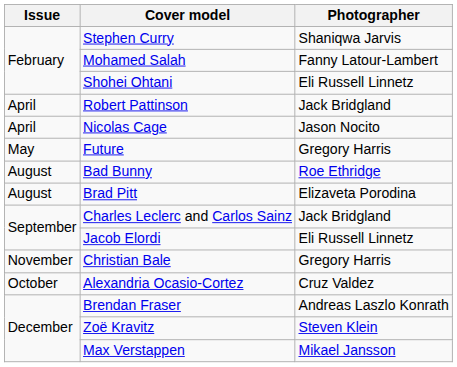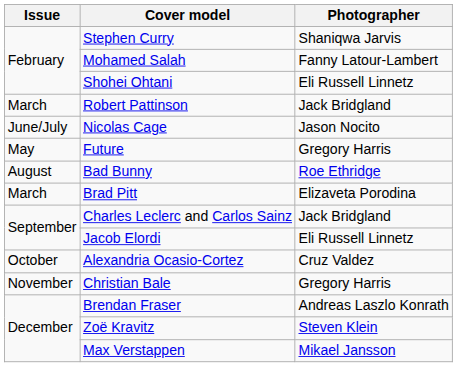Robert Pattinson | Issue: April -> March
Nicolas Cage | Issue: April -> June/July
Brad Pitt | Issue: August -> March
rows swapped: Alexandria Ocasio-Cortez <-> Christian Bale
